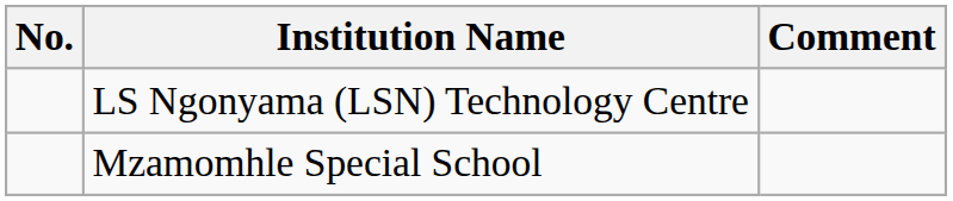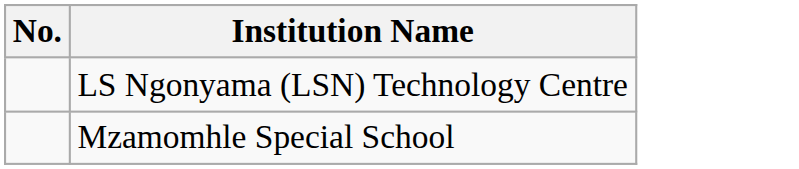- column: Comment
